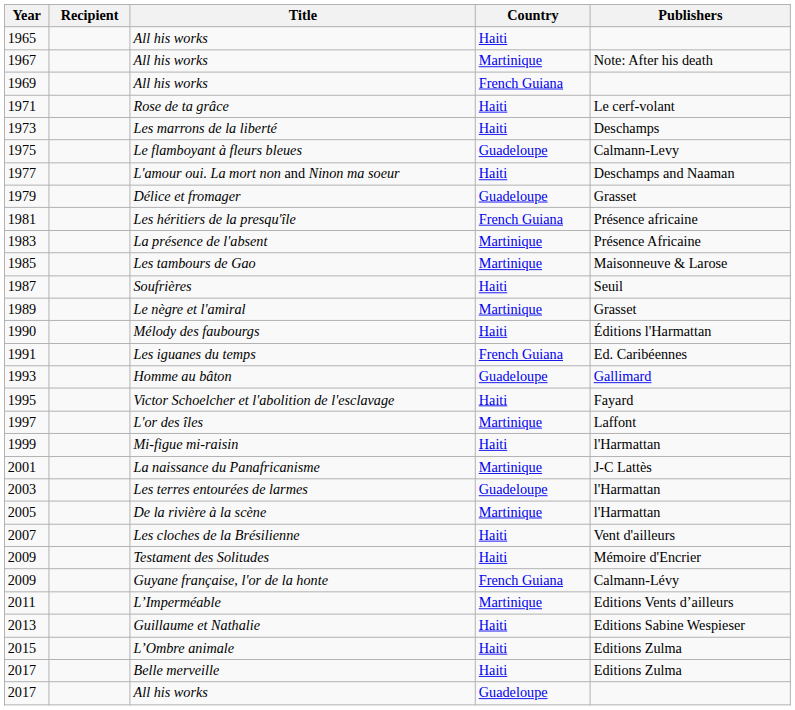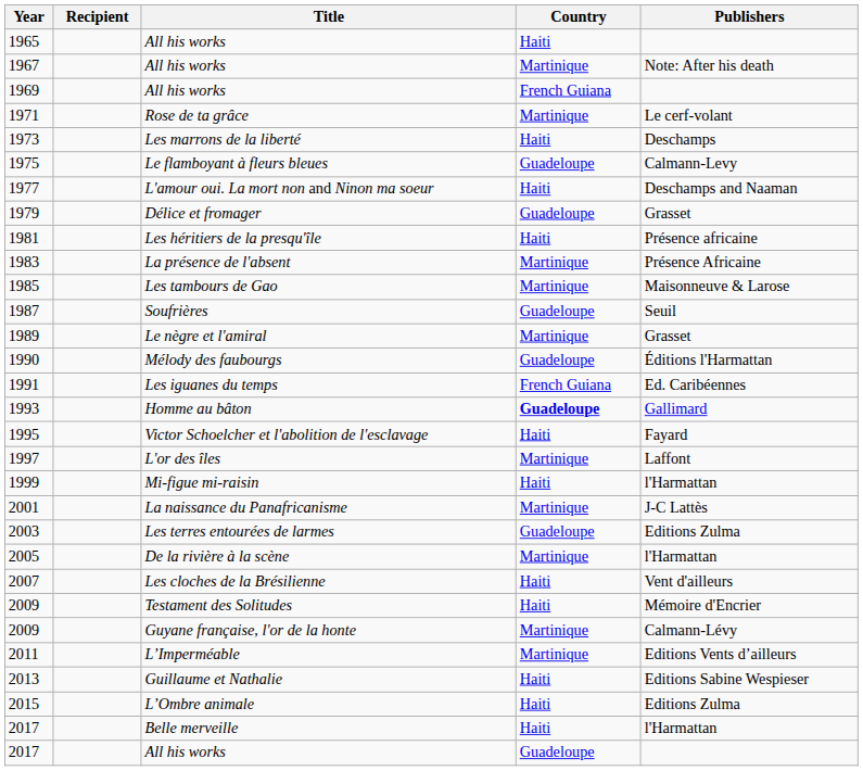Rose de ta grâce | Country: Haiti -> Martinique
Les héritiers de la presqu'île | Country: French Guiana -> Haiti
Soufrières | Country: Haiti -> Guadeloupe
Mélody des faubourgs | Country: Haiti -> Guadeloupe
Homme au bâton | Country: normal -> bold
Les terres entourées de larmes | Publishers: l'Harmattan -> Editions Zulma
Guyane française, l'or de la honte | Country: French Guiana -> Martinique
Belle merveille | Publishers: Editions Zulma -> l'Harmattan
